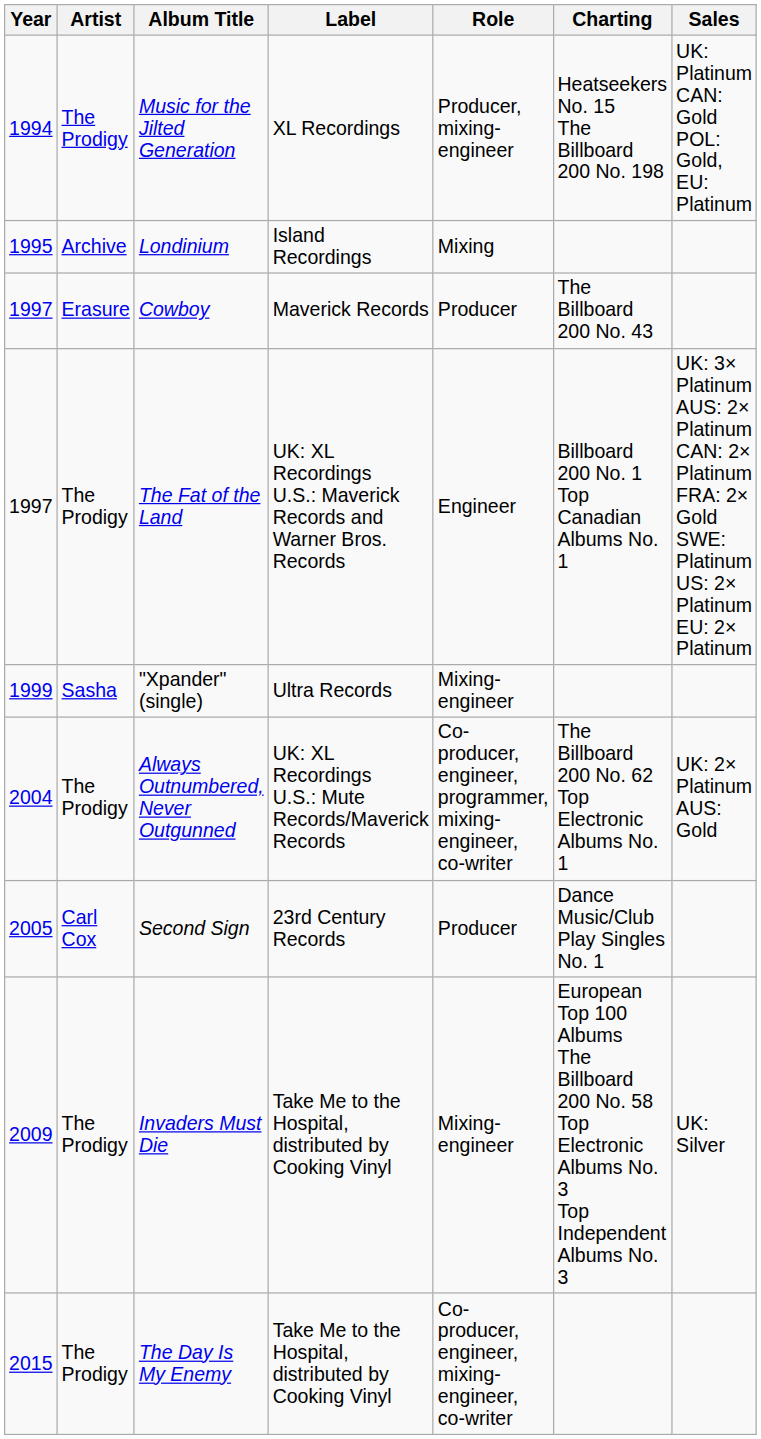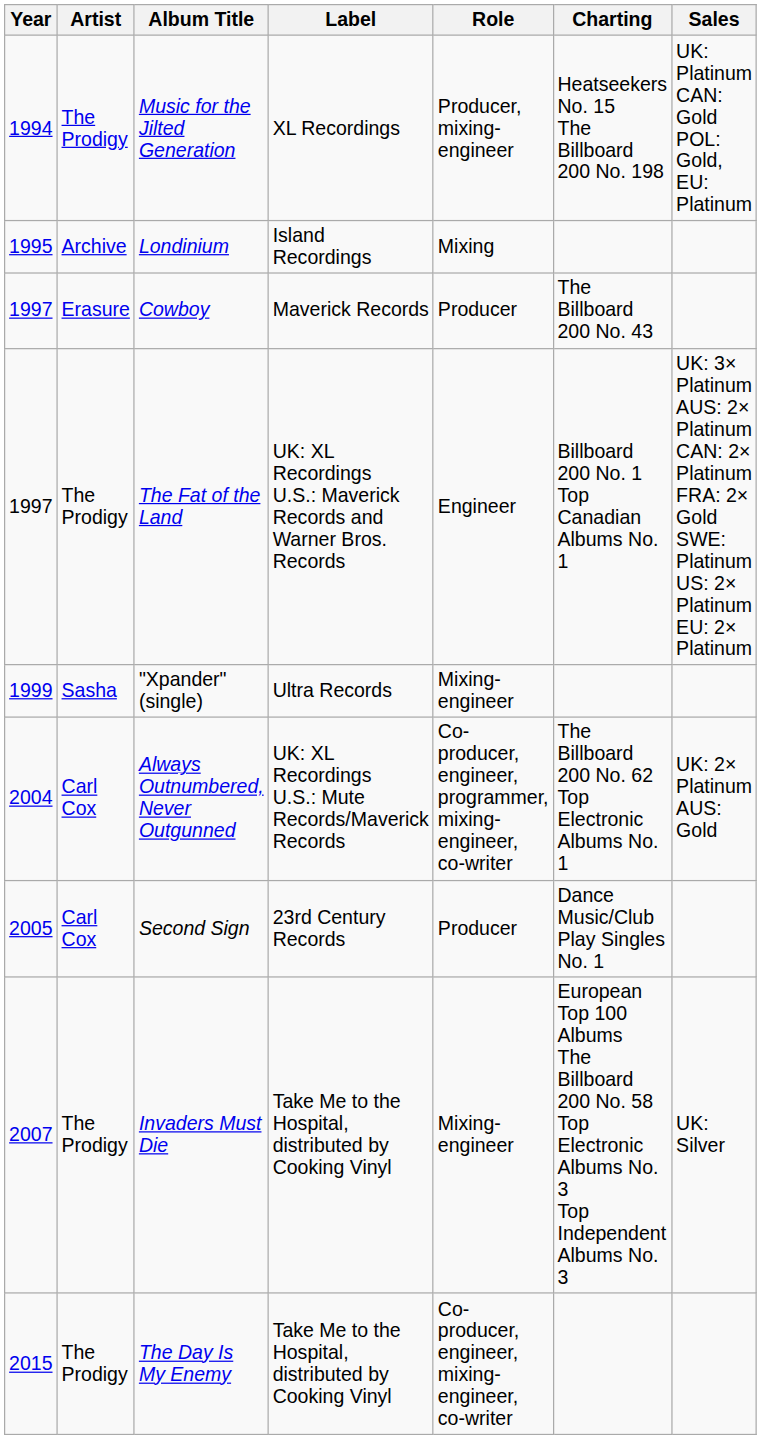Always Outnumbered, Never Outgunned | Artist: The Prodigy -> Carl Cox
Invaders Must Die | Year: 2009 -> 2007
